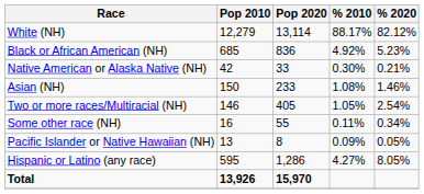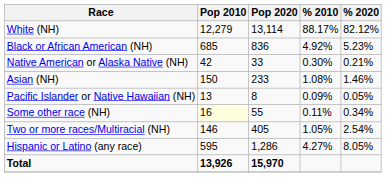rows swapped: Pacific Islander or Native Hawaiian (NH) <-> Two or more races/Multiracial (NH)
Some other race (NH) | Pop 2010: no background -> lightyellow background
